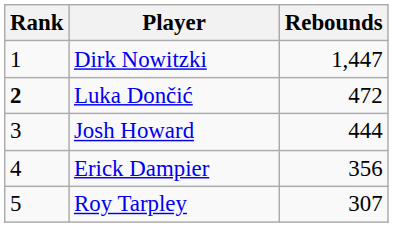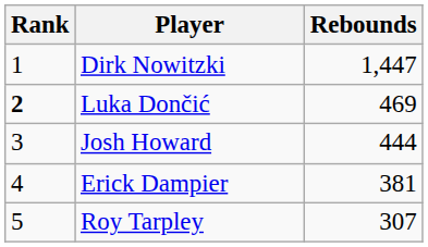Luka Dončić | Rebounds: 472 -> 469
Erick Dampier | Rebounds: 356 -> 381
